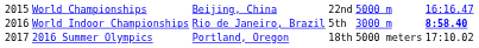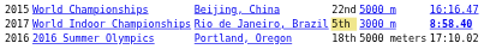World Indoor Championships | column 1: 2016 -> 2017
World Indoor Championships | column 4: no background -> khaki background
2016 Summer Olympics | column 1: 2017 -> 2016
